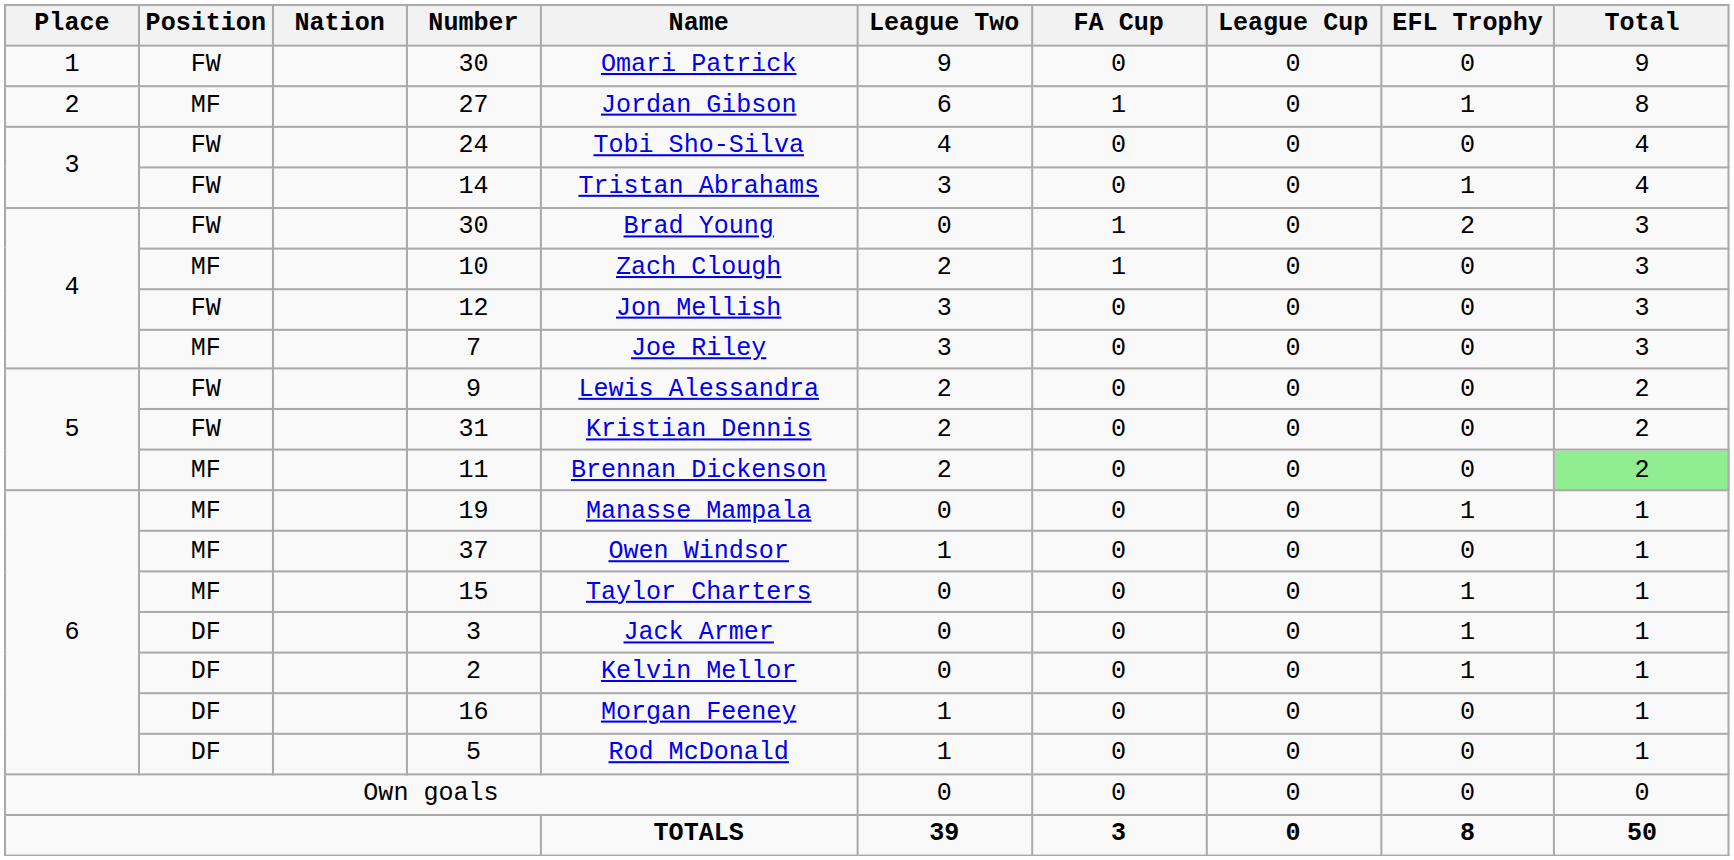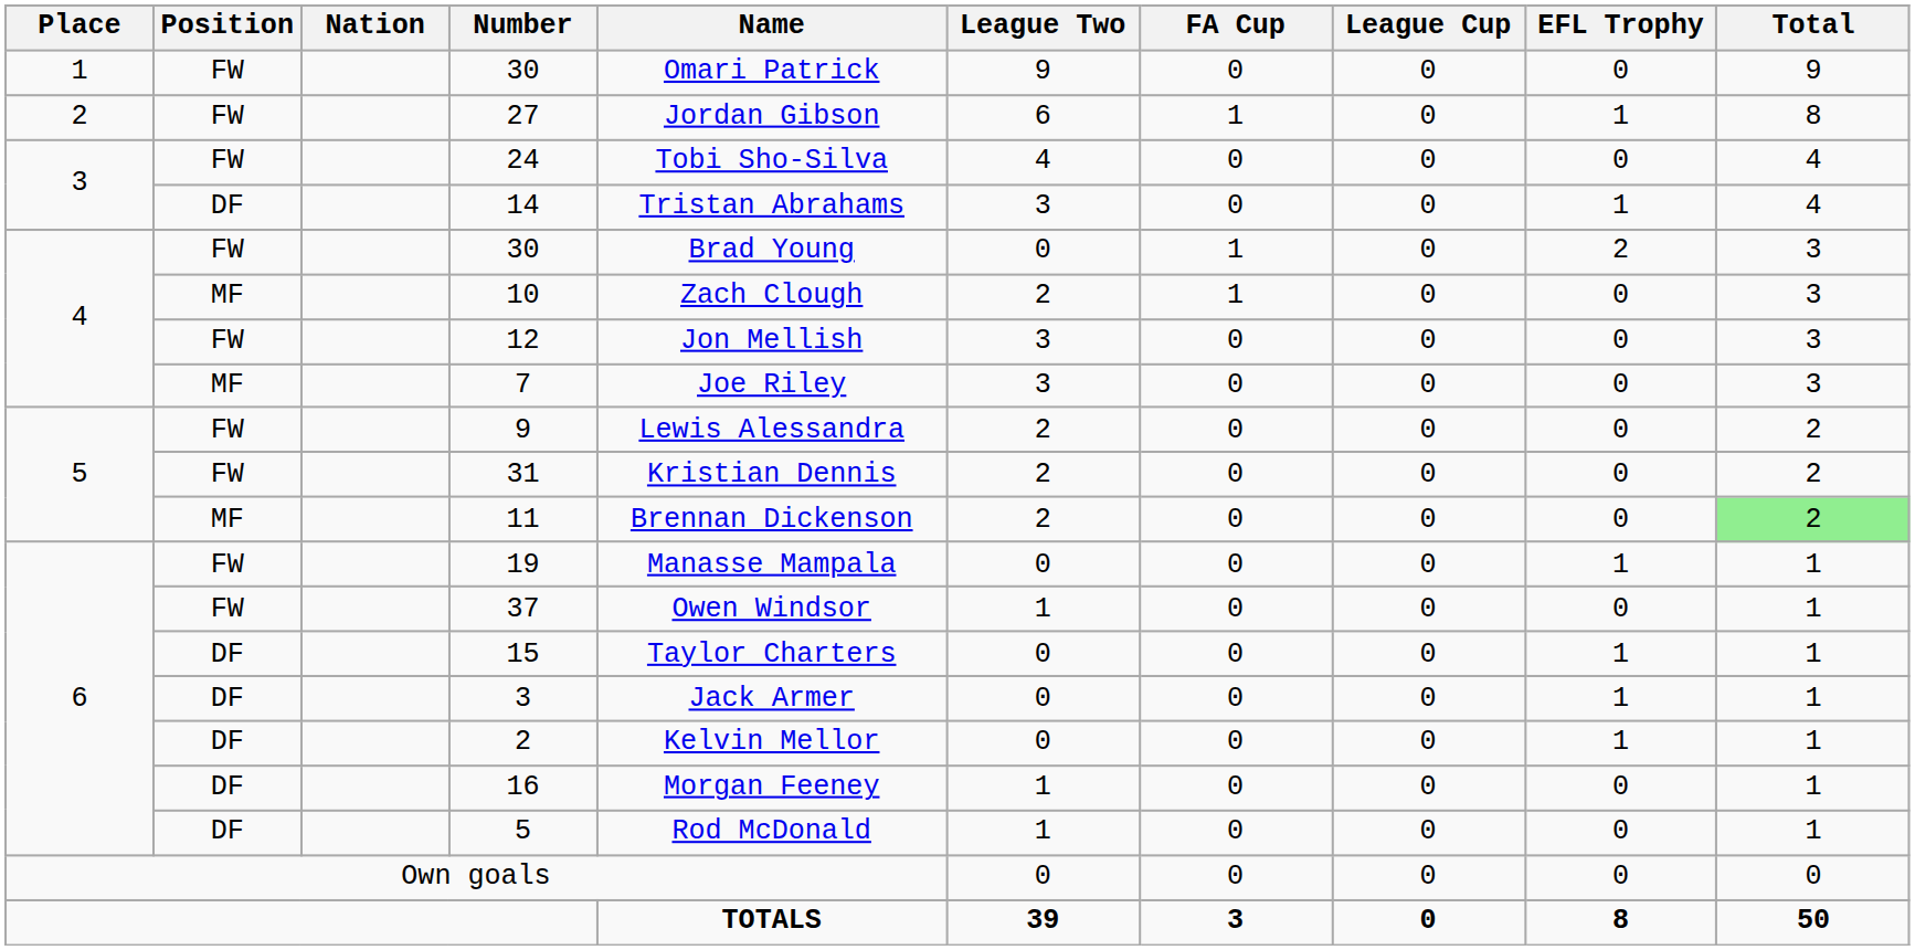27 | Position: MF -> FW
14 | Position: FW -> DF
19 | Position: MF -> FW
37 | Position: MF -> FW
15 | Position: MF -> DF
